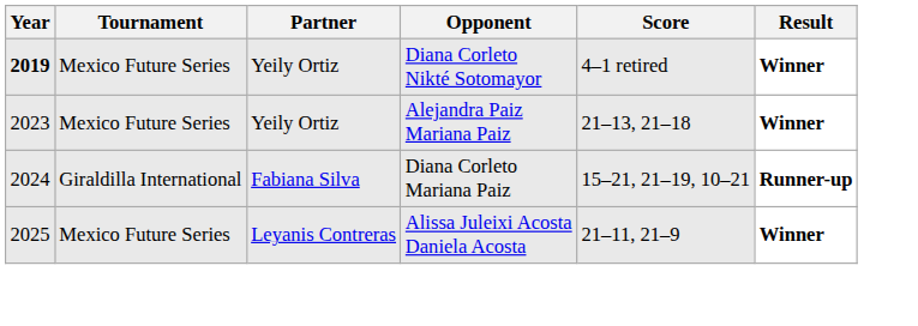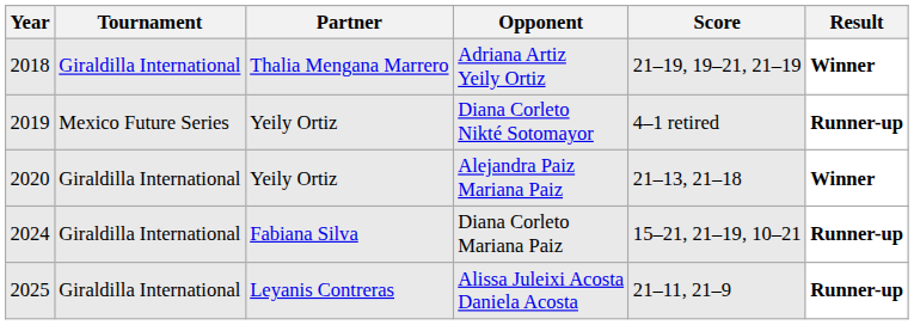+ row: 2018 | Giraldilla International | Thalia Mengana Marrero | Adriana Artiz Yeily Ortiz | 21–19, 19–21, 21–19 | Winner
Diana Corleto Nikté Sotomayor | Year: bold -> normal
Diana Corleto Nikté Sotomayor | Result: Winner -> Runner-up
Alejandra Paiz Mariana Paiz | Year: 2023 -> 2020
Alejandra Paiz Mariana Paiz | Tournament: Mexico Future Series -> Giraldilla International
Alissa Juleixi Acosta Daniela Acosta | Tournament: Mexico Future Series -> Giraldilla International
Alissa Juleixi Acosta Daniela Acosta | Result: Winner -> Runner-up
